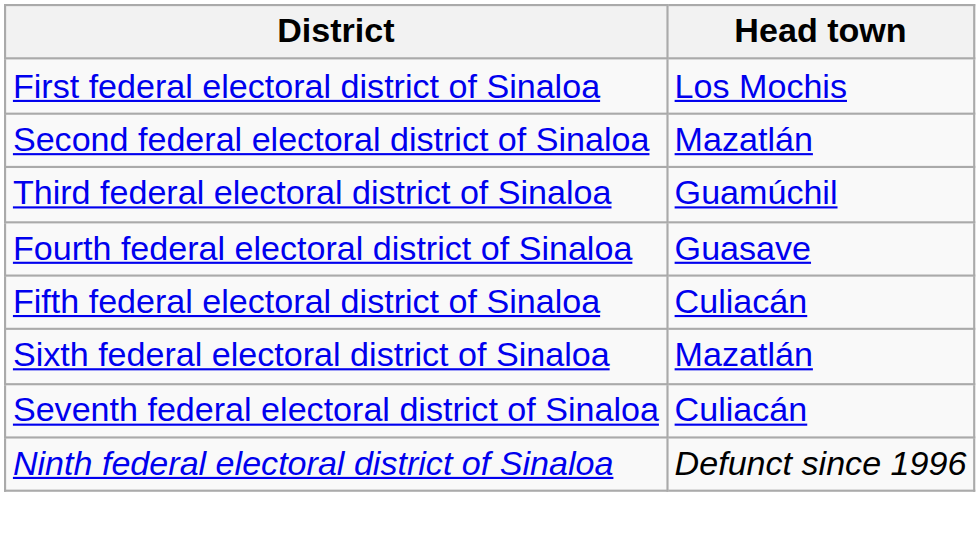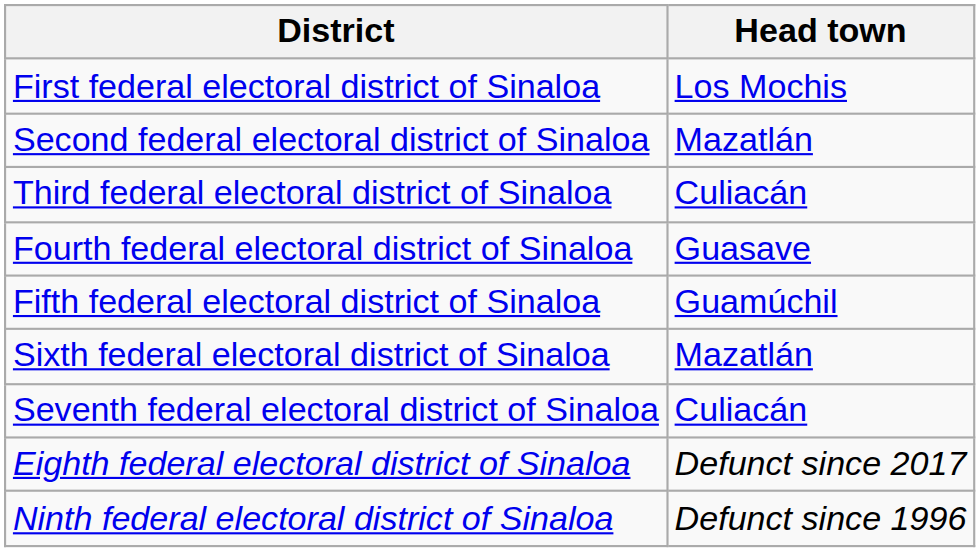Third federal electoral district of Sinaloa | Head town: Guamúchil -> Culiacán
Fifth federal electoral district of Sinaloa | Head town: Culiacán -> Guamúchil
+ row: Eighth federal electoral district of Sinaloa | Defunct since 2017
